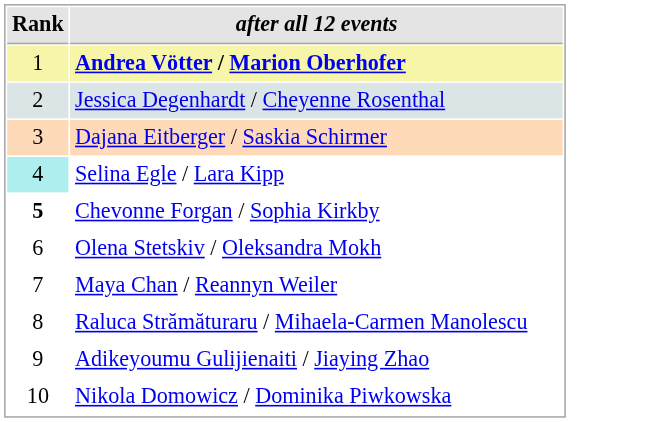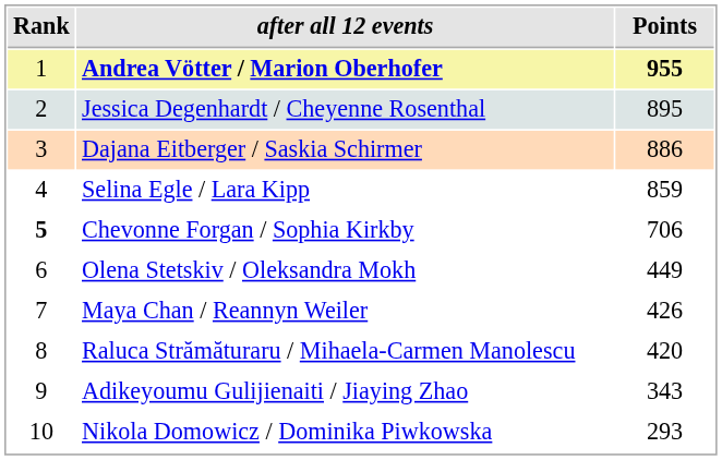+ column: Points | 955 | 895 | 886 | 859 | 706 | 449 | 426 | 420 | 343 | 293
Selina Egle / Lara Kipp | Rank: paleturquoise background -> no background
